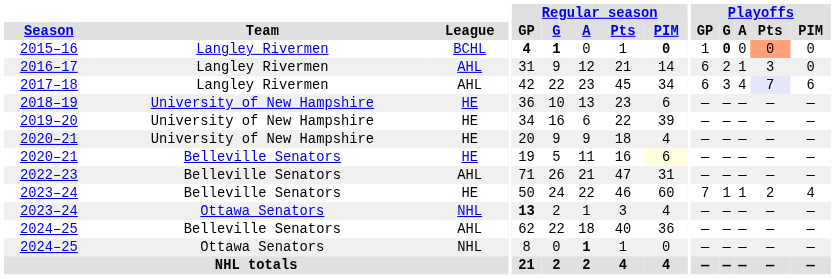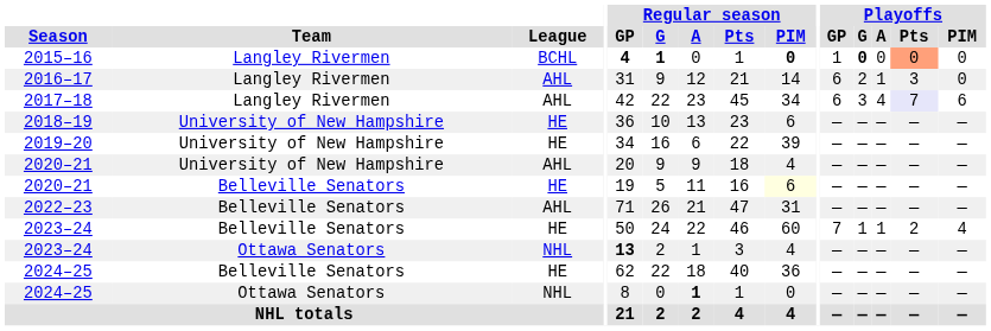2020–21 / University of New Hampshire | League: HE -> AHL
2024–25 / Belleville Senators | League: AHL -> HE
